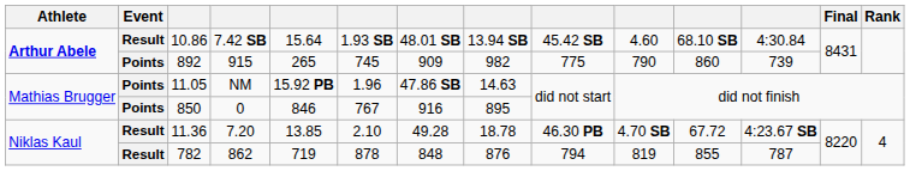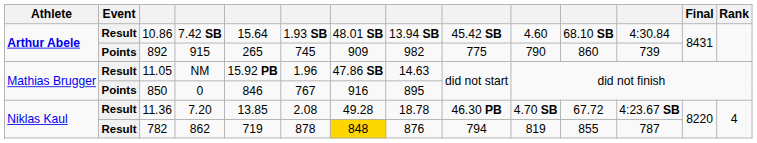11.05 | Event: Points -> Result
11.36 | column 6: 2.10 -> 2.08
782 | column 7: no background -> gold background
